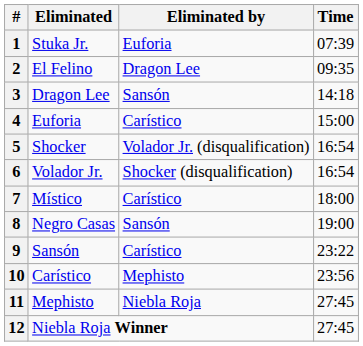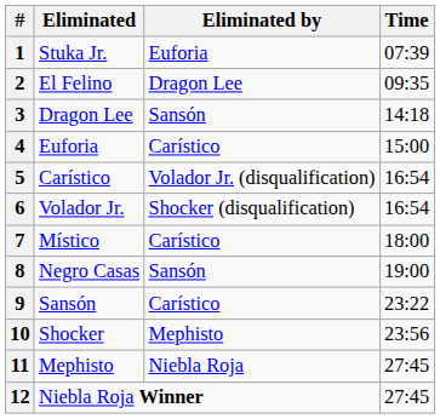5 | Eliminated: Shocker -> Carístico
10 | Eliminated: Carístico -> Shocker
